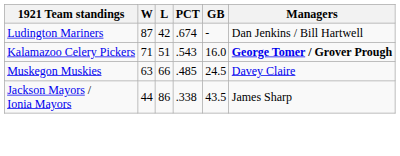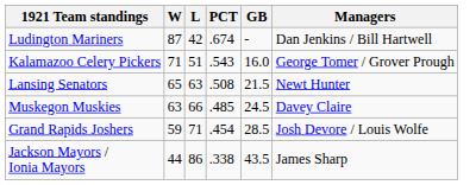Kalamazoo Celery Pickers | Managers: bold -> normal
+ row: Lansing Senators | 65 | 63 | .508 | 21.5 | Newt Hunter
+ row: Grand Rapids Joshers | 59 | 71 | .454 | 28.5 | Josh Devore / Louis Wolfe
